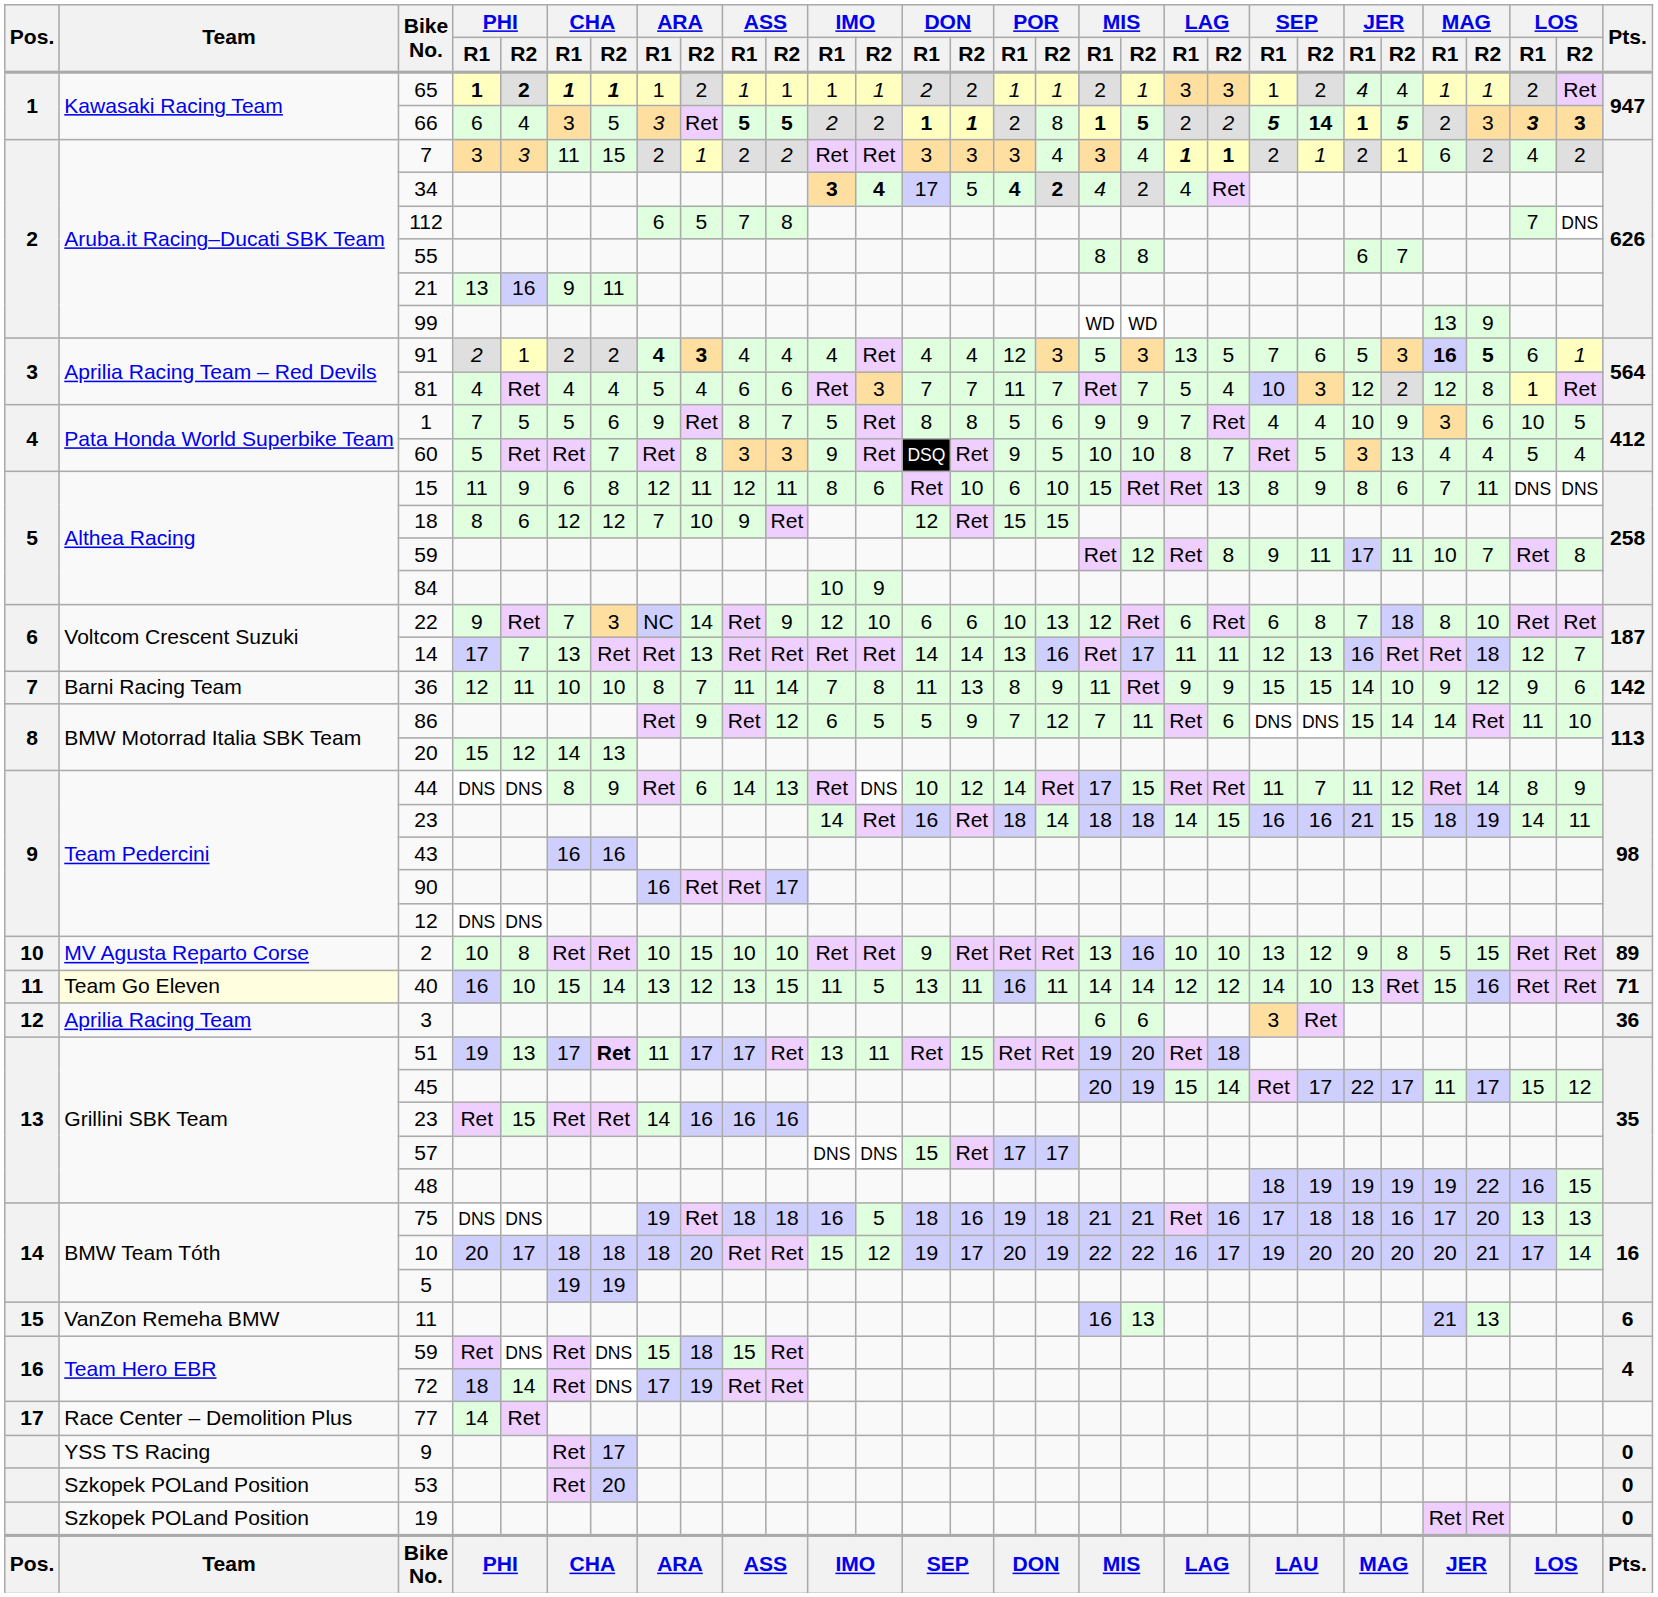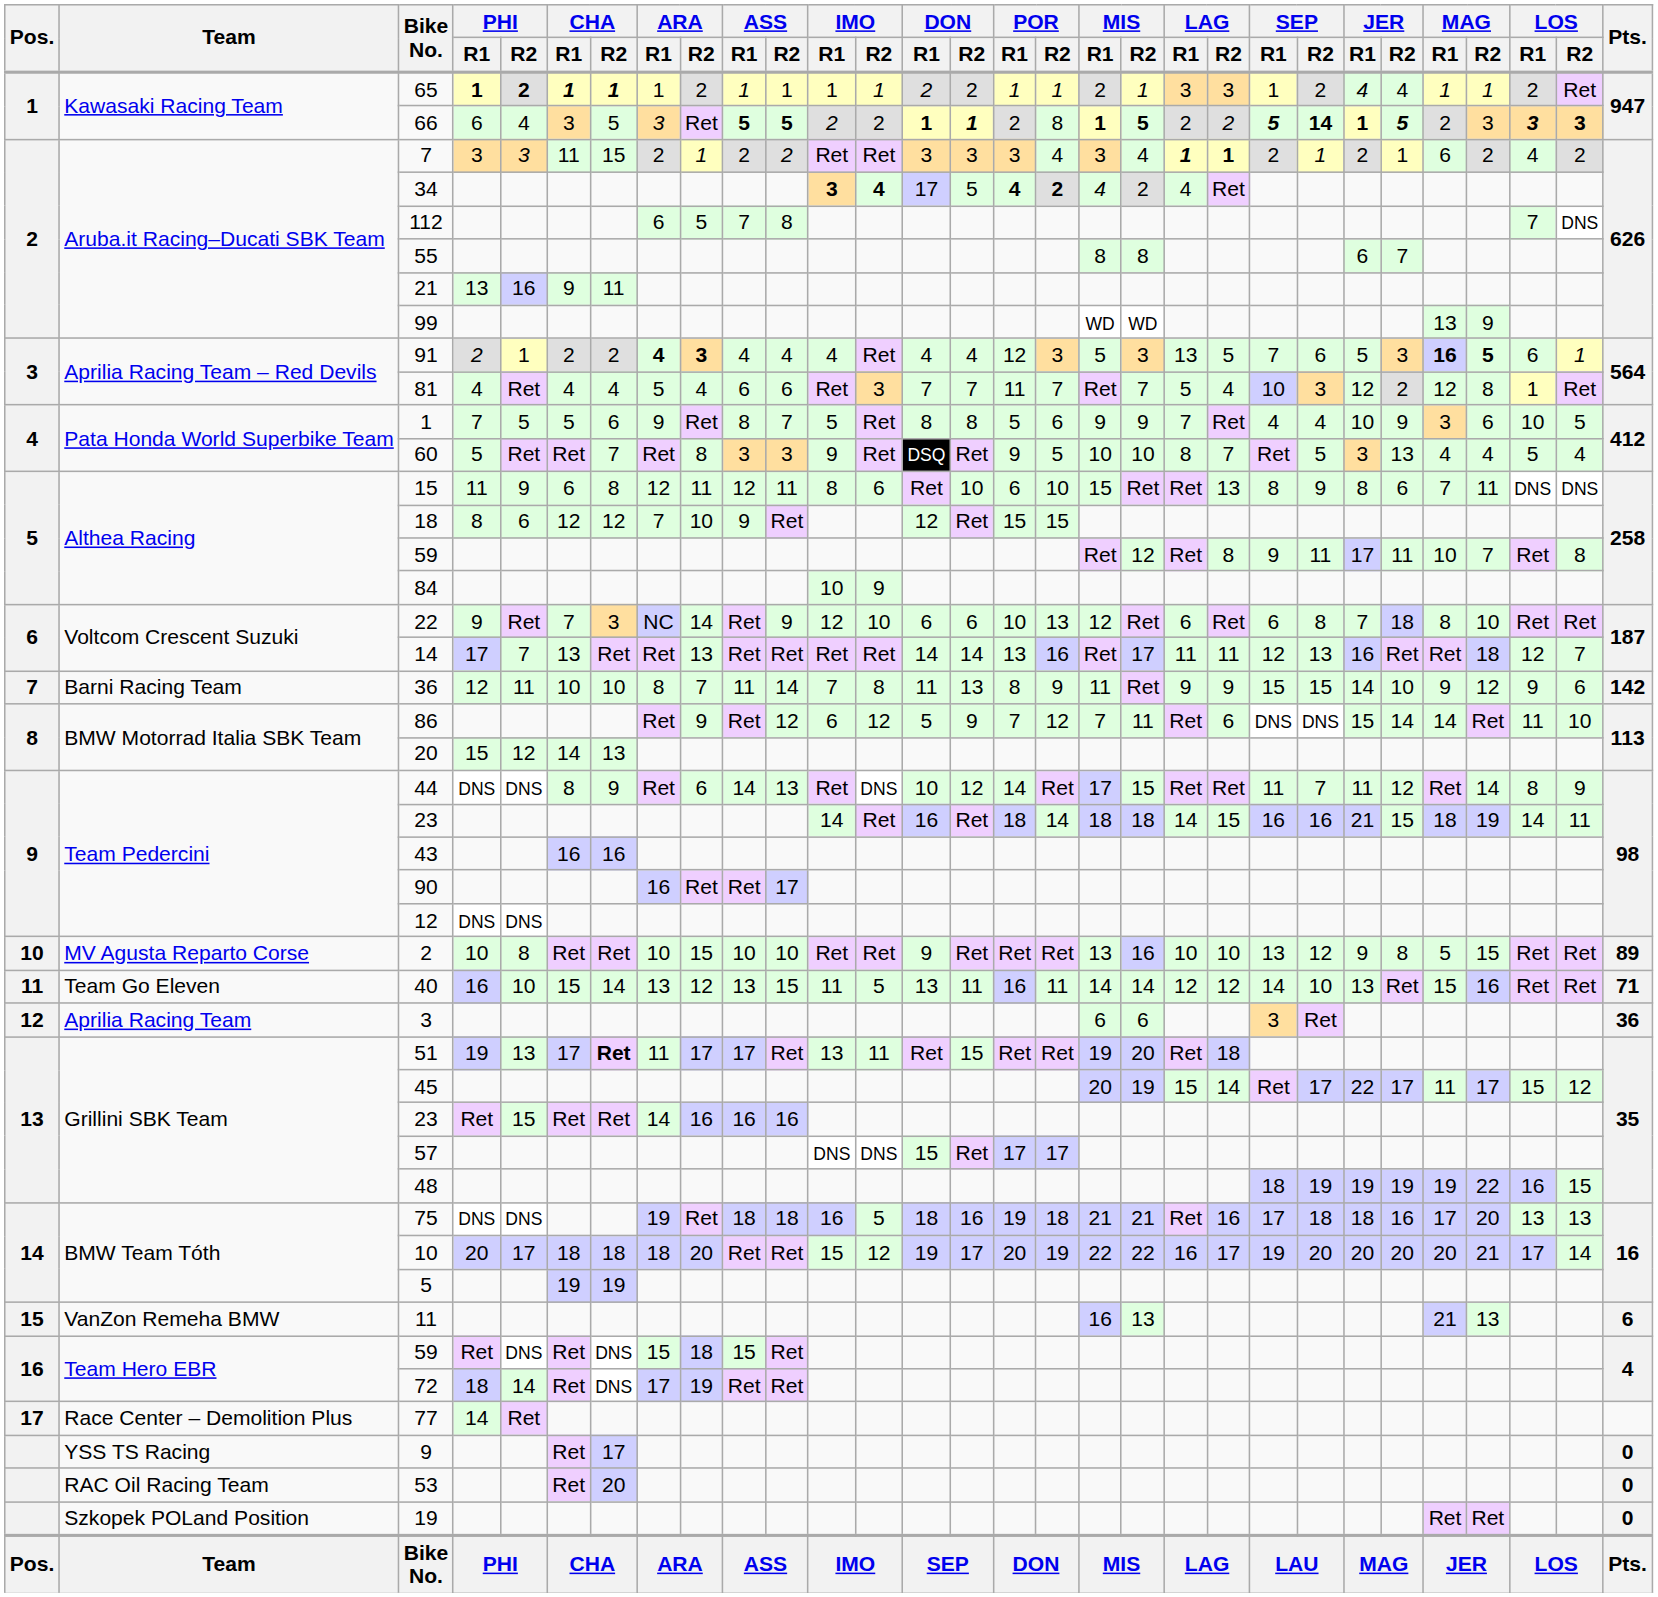86 | IMO / R2: 5 -> 12
40 | Team: lightyellow background -> no background
53 | Team: Szkopek POLand Position -> RAC Oil Racing Team
